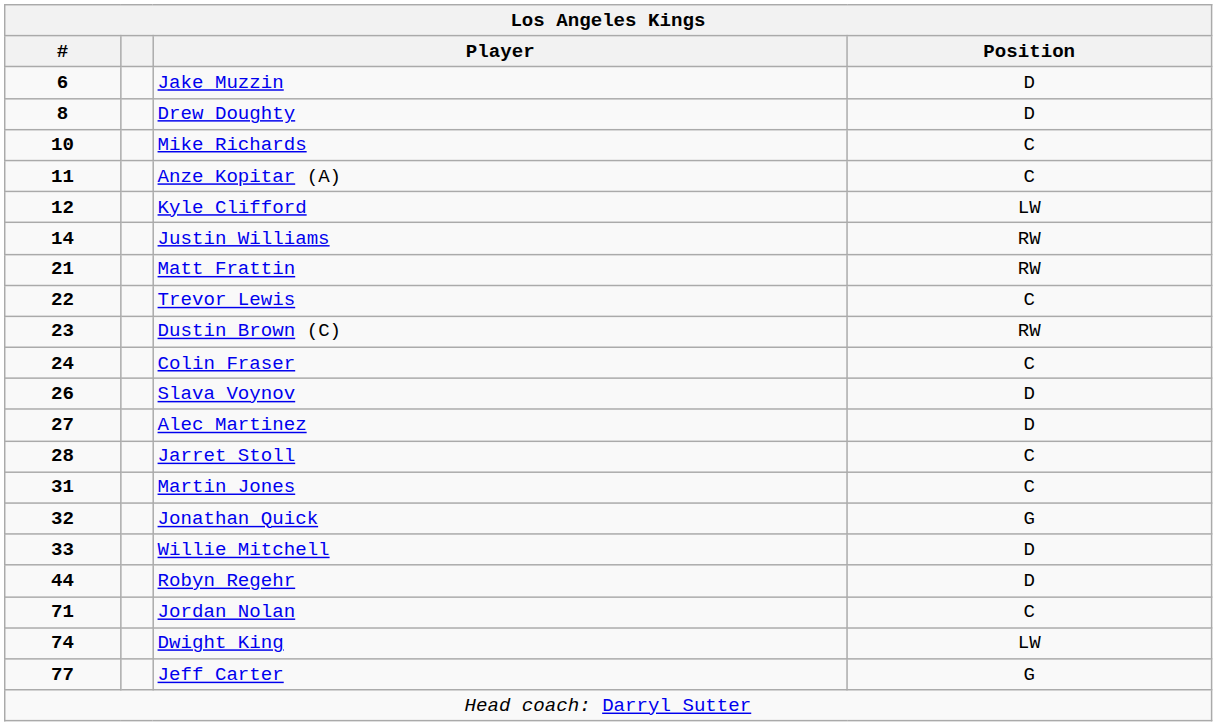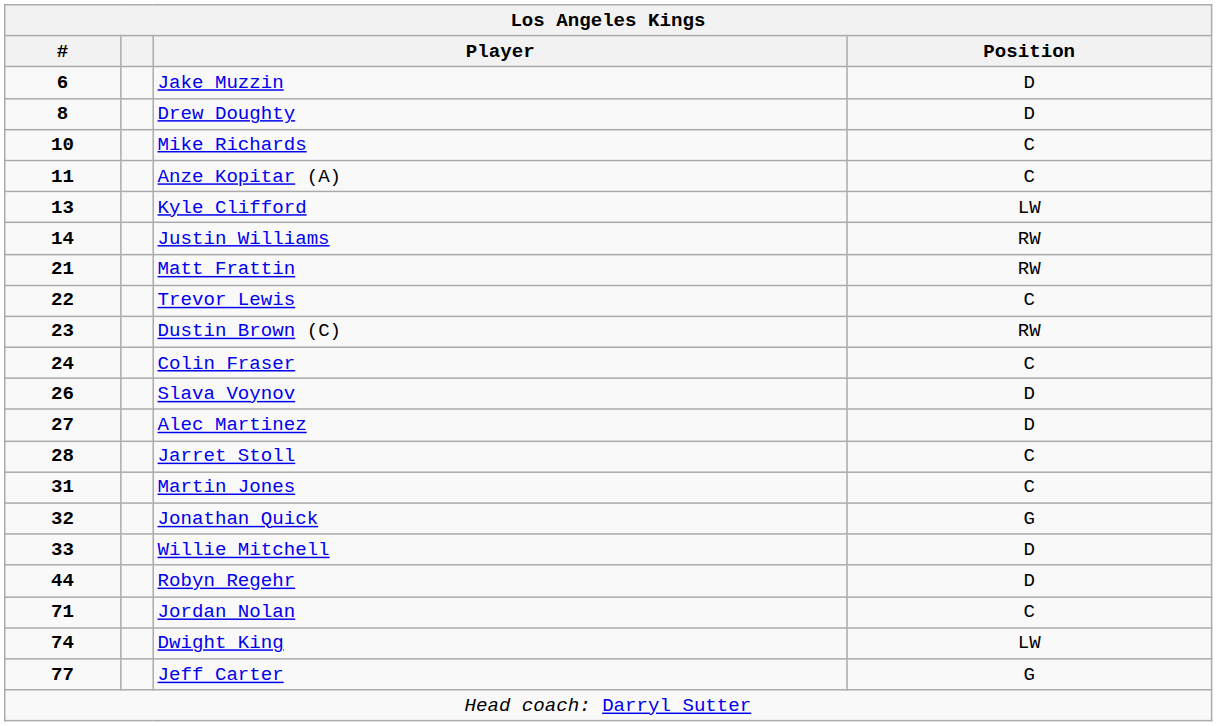Kyle Clifford | #: 12 -> 13
